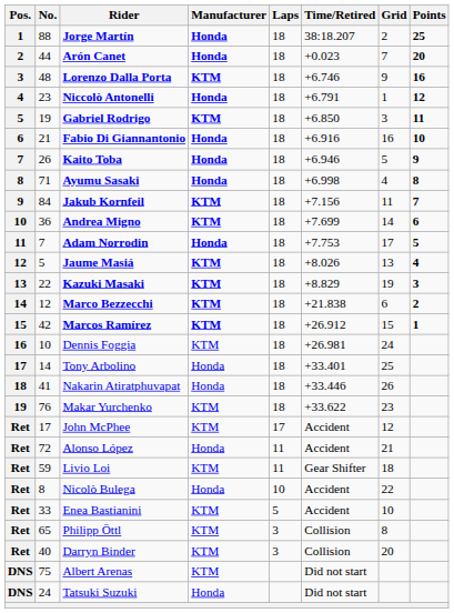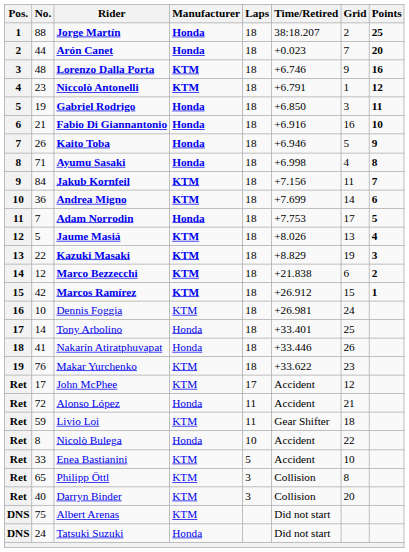Niccolò Antonelli | Manufacturer: Honda -> KTM
Gabriel Rodrigo | Manufacturer: KTM -> Honda
